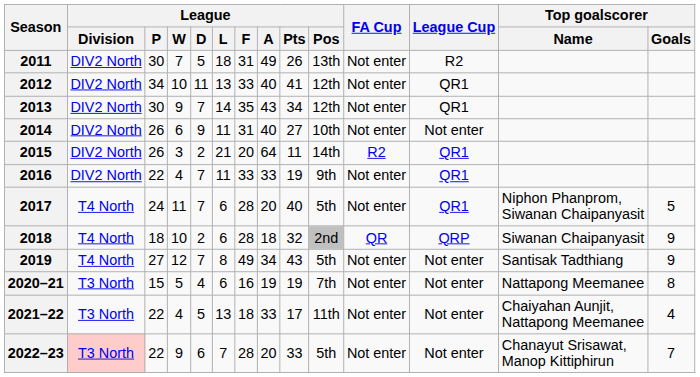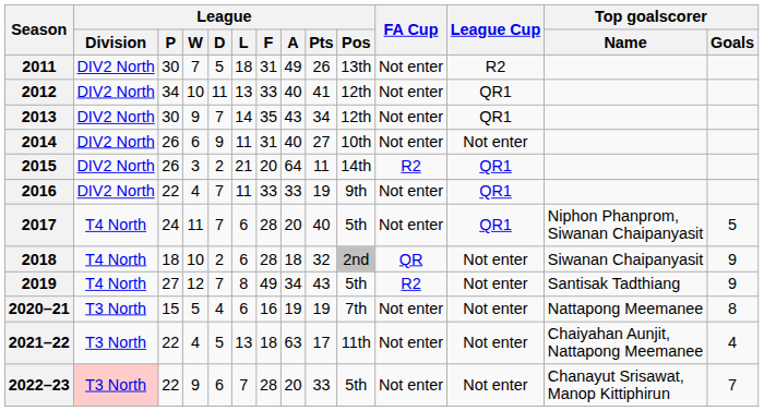2018 | League Cup: QRP -> Not enter
2019 | FA Cup: Not enter -> R2
2021–22 | League / A: 33 -> 63
